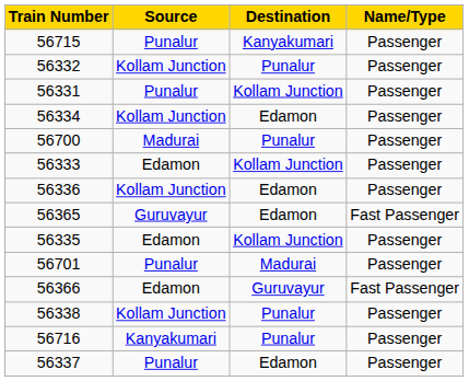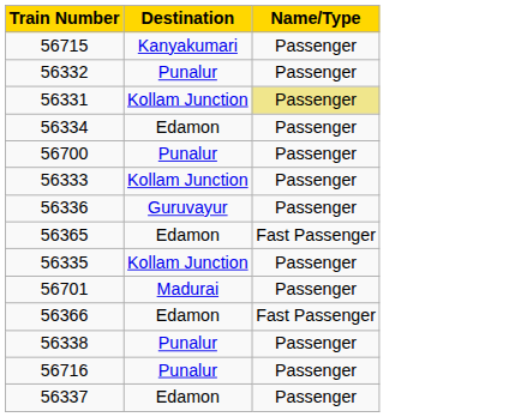- column: Source | Punalur | Kollam Junction | Punalur | Kollam Junction | Madurai | Edamon | Kollam Junction | Guruvayur | Edamon | Punalur | Edamon | Kollam Junction | Kanyakumari | Punalur
56331 | Name/Type: no background -> khaki background
56336 | Destination: Edamon -> Guruvayur
56366 | Destination: Guruvayur -> Edamon
